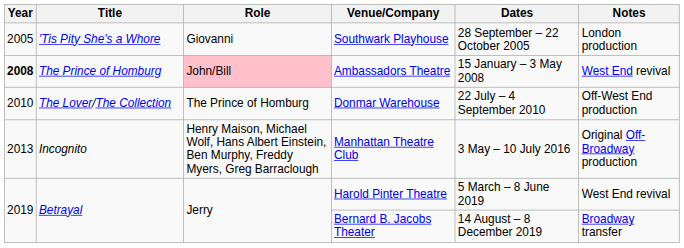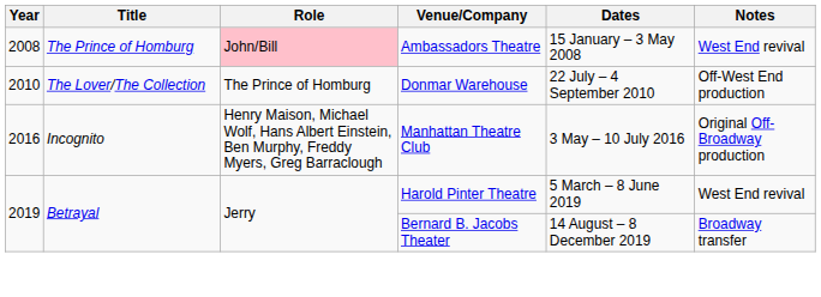- row: 2005 | 'Tis Pity She's a Whore | Giovanni | Southwark Playhouse | 28 September – 22 October 2005 | London production
Ambassadors Theatre | Year: bold -> normal
Manhattan Theatre Club | Year: 2013 -> 2016
